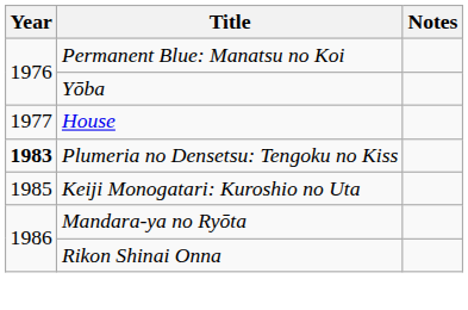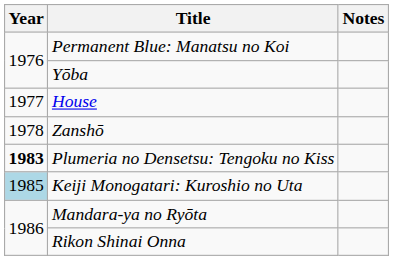+ row: 1978 | Zanshō
Keiji Monogatari: Kuroshio no Uta | Year: no background -> lightblue background
